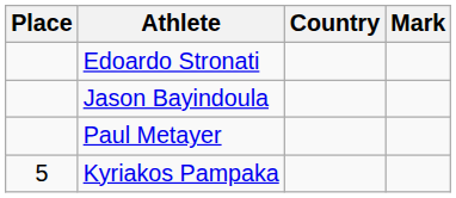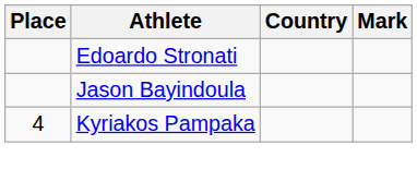- row: Paul Metayer
Kyriakos Pampaka | Place: 5 -> 4
